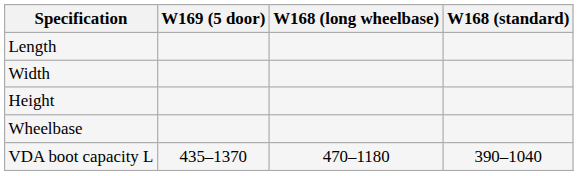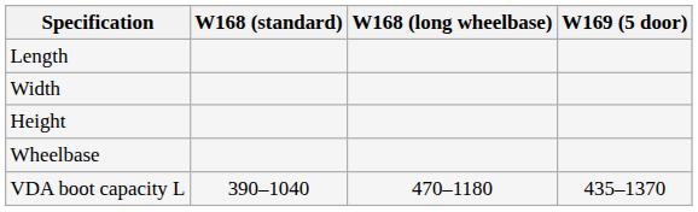columns swapped: W169 (5 door) <-> W168 (standard)
